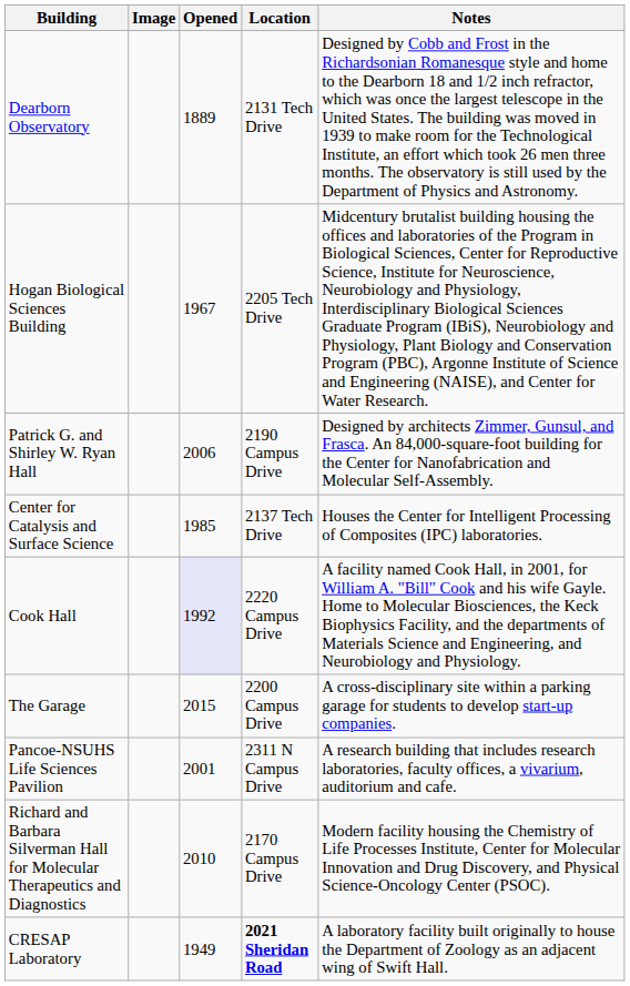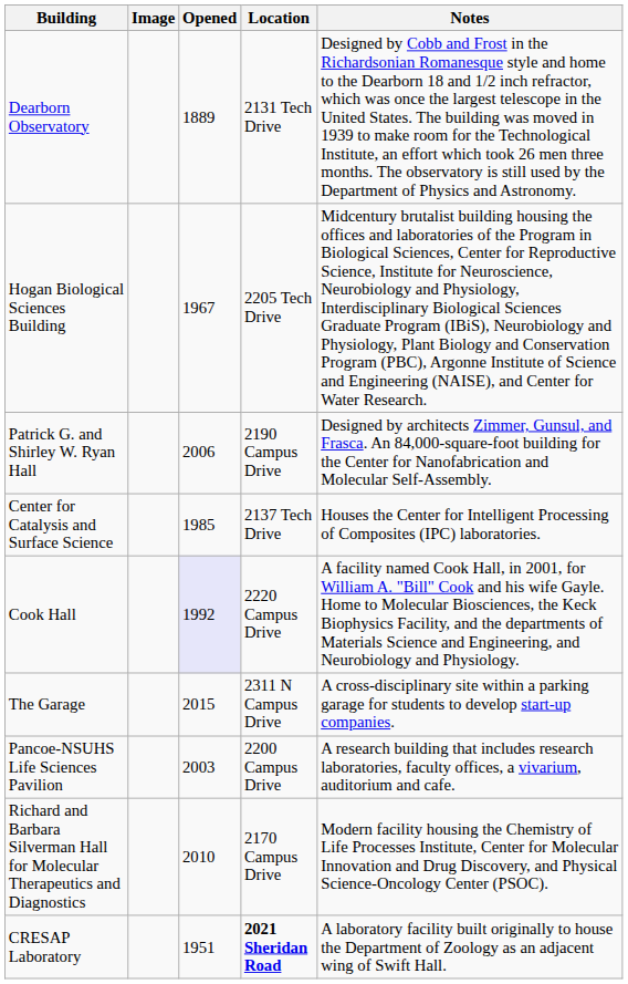The Garage | Location: 2200 Campus Drive -> 2311 N Campus Drive
Pancoe-NSUHS Life Sciences Pavilion | Opened: 2001 -> 2003
Pancoe-NSUHS Life Sciences Pavilion | Location: 2311 N Campus Drive -> 2200 Campus Drive
CRESAP Laboratory | Opened: 1949 -> 1951
